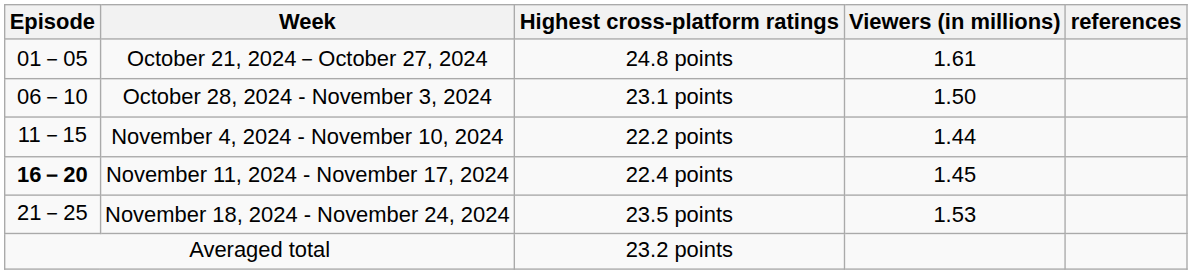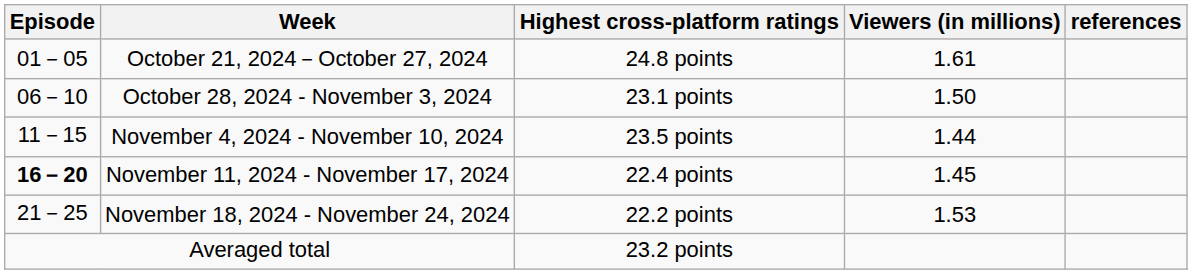November 4, 2024 - November 10, 2024 | Highest cross-platform ratings: 22.2 points -> 23.5 points
November 18, 2024 - November 24, 2024 | Highest cross-platform ratings: 23.5 points -> 22.2 points
